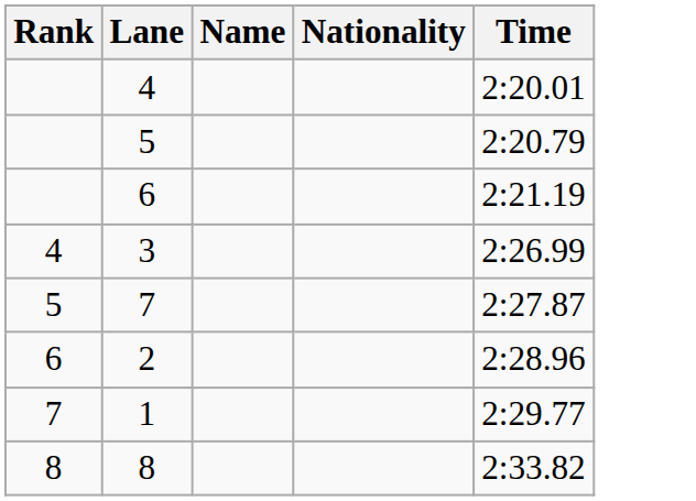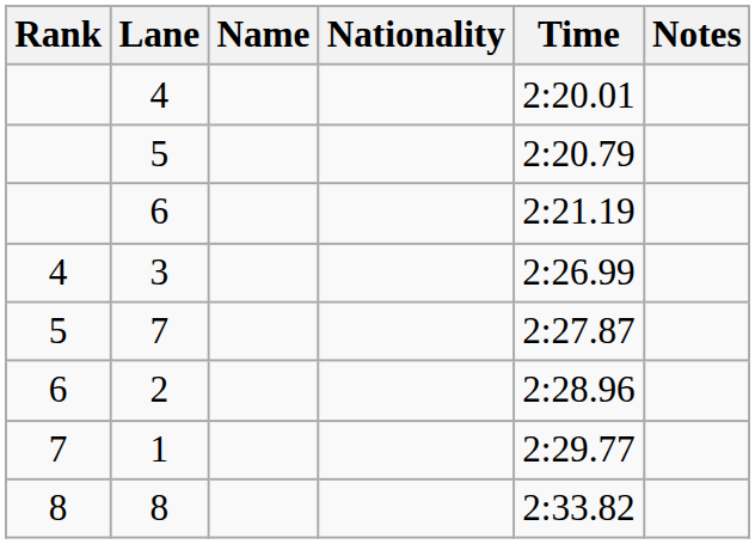+ column: Notes
